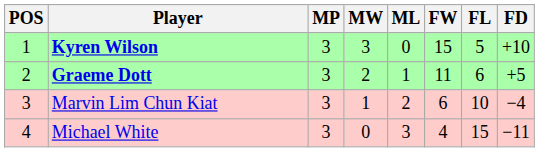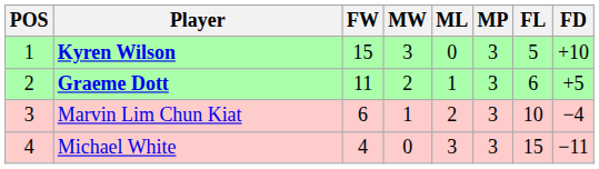columns swapped: MP <-> FW
